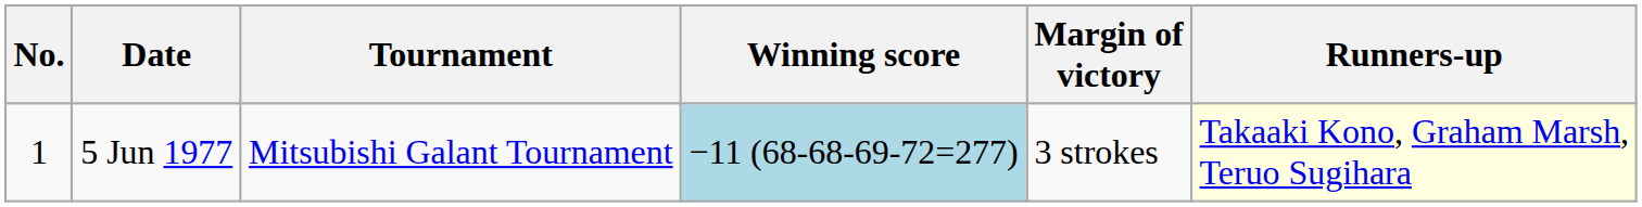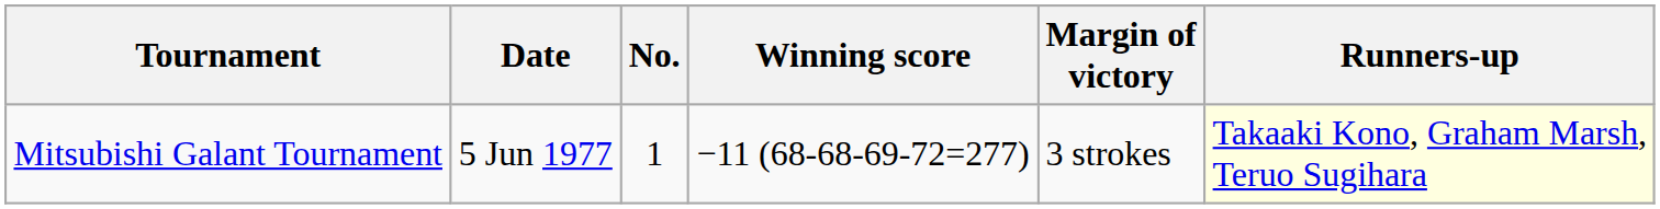columns swapped: No. <-> Tournament
5 Jun 1977 | Winning score: lightblue background -> no background
